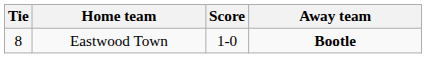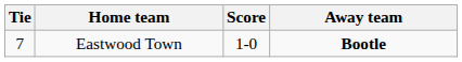Eastwood Town | Tie: 8 -> 7
